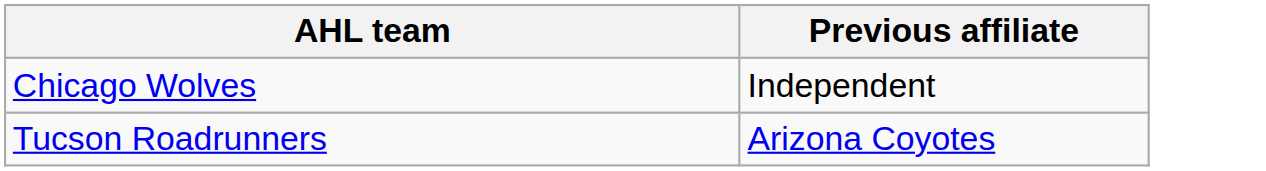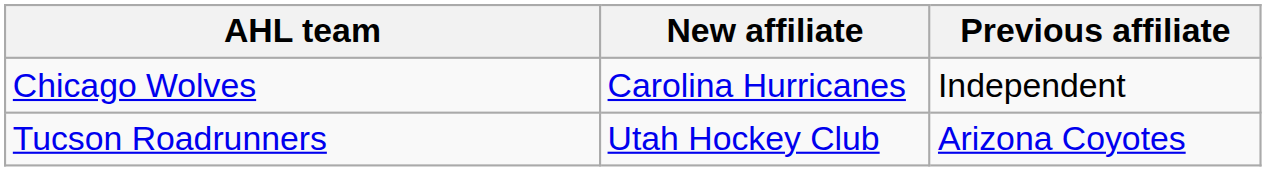+ column: New affiliate | Carolina Hurricanes | Utah Hockey Club
